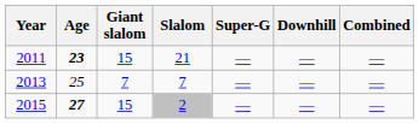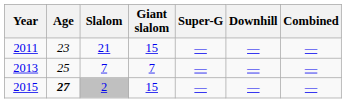columns swapped: Slalom <-> Giant slalom
2011 | Age: bold -> normal
